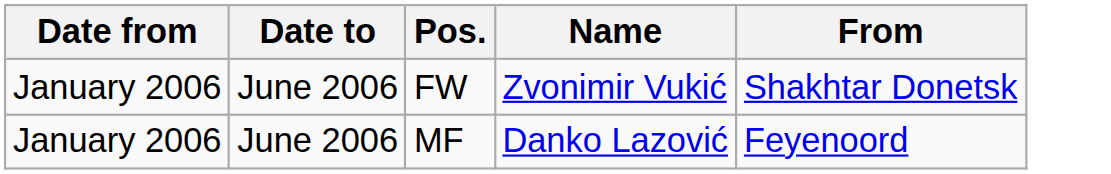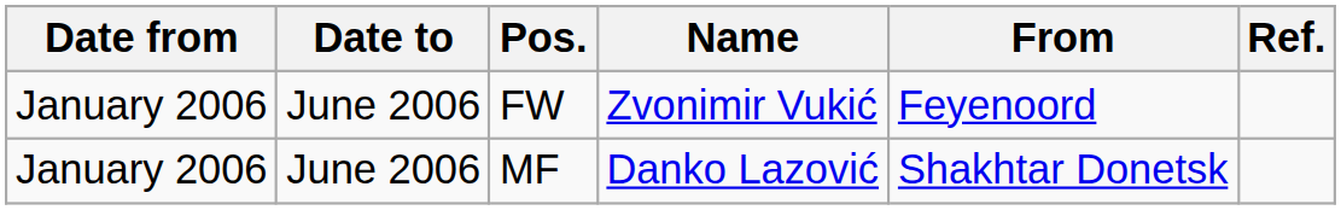+ column: Ref.
FW | From: Shakhtar Donetsk -> Feyenoord
MF | From: Feyenoord -> Shakhtar Donetsk
